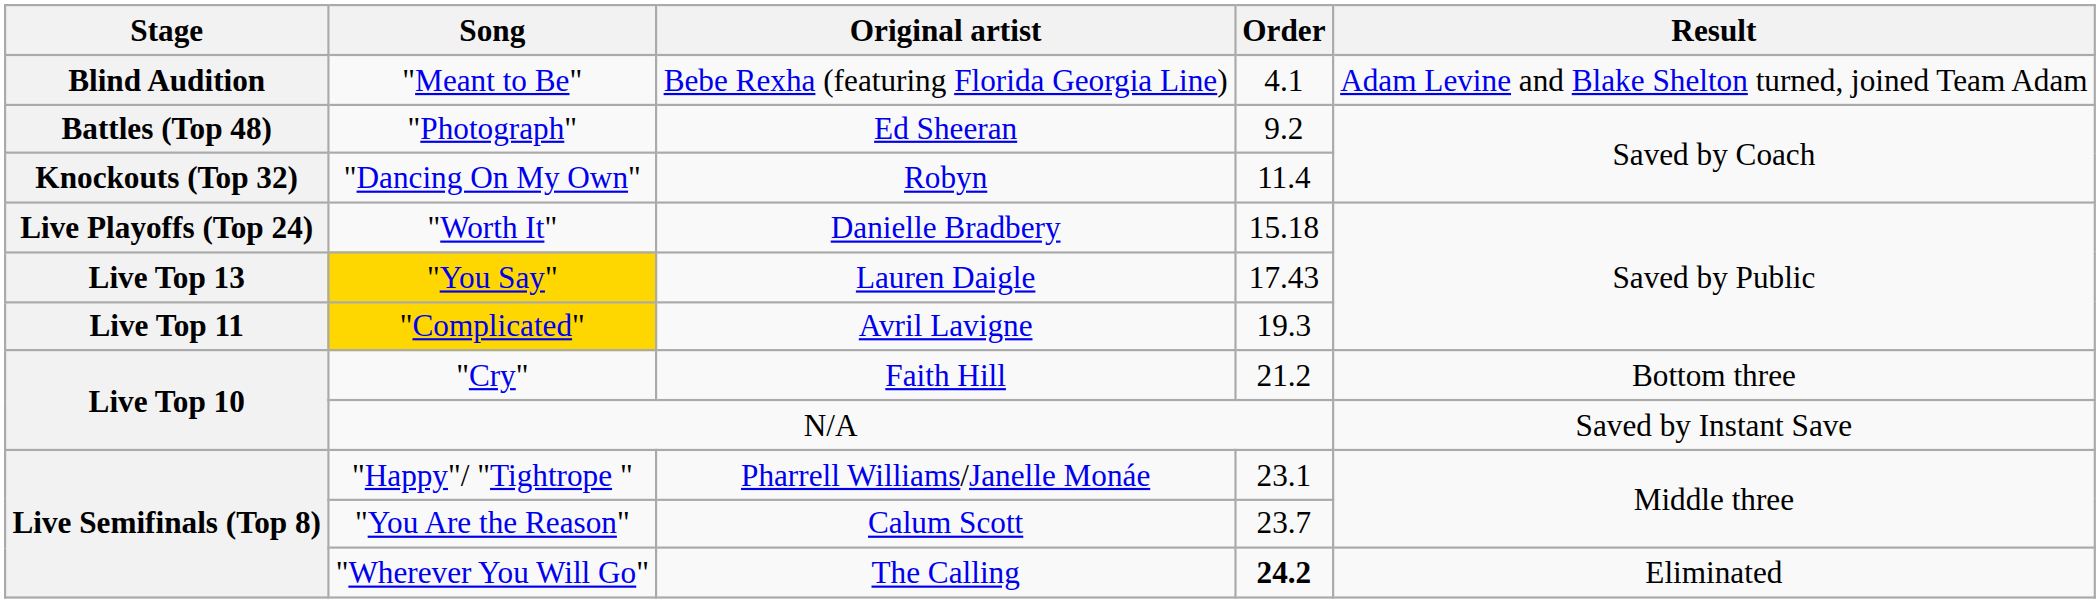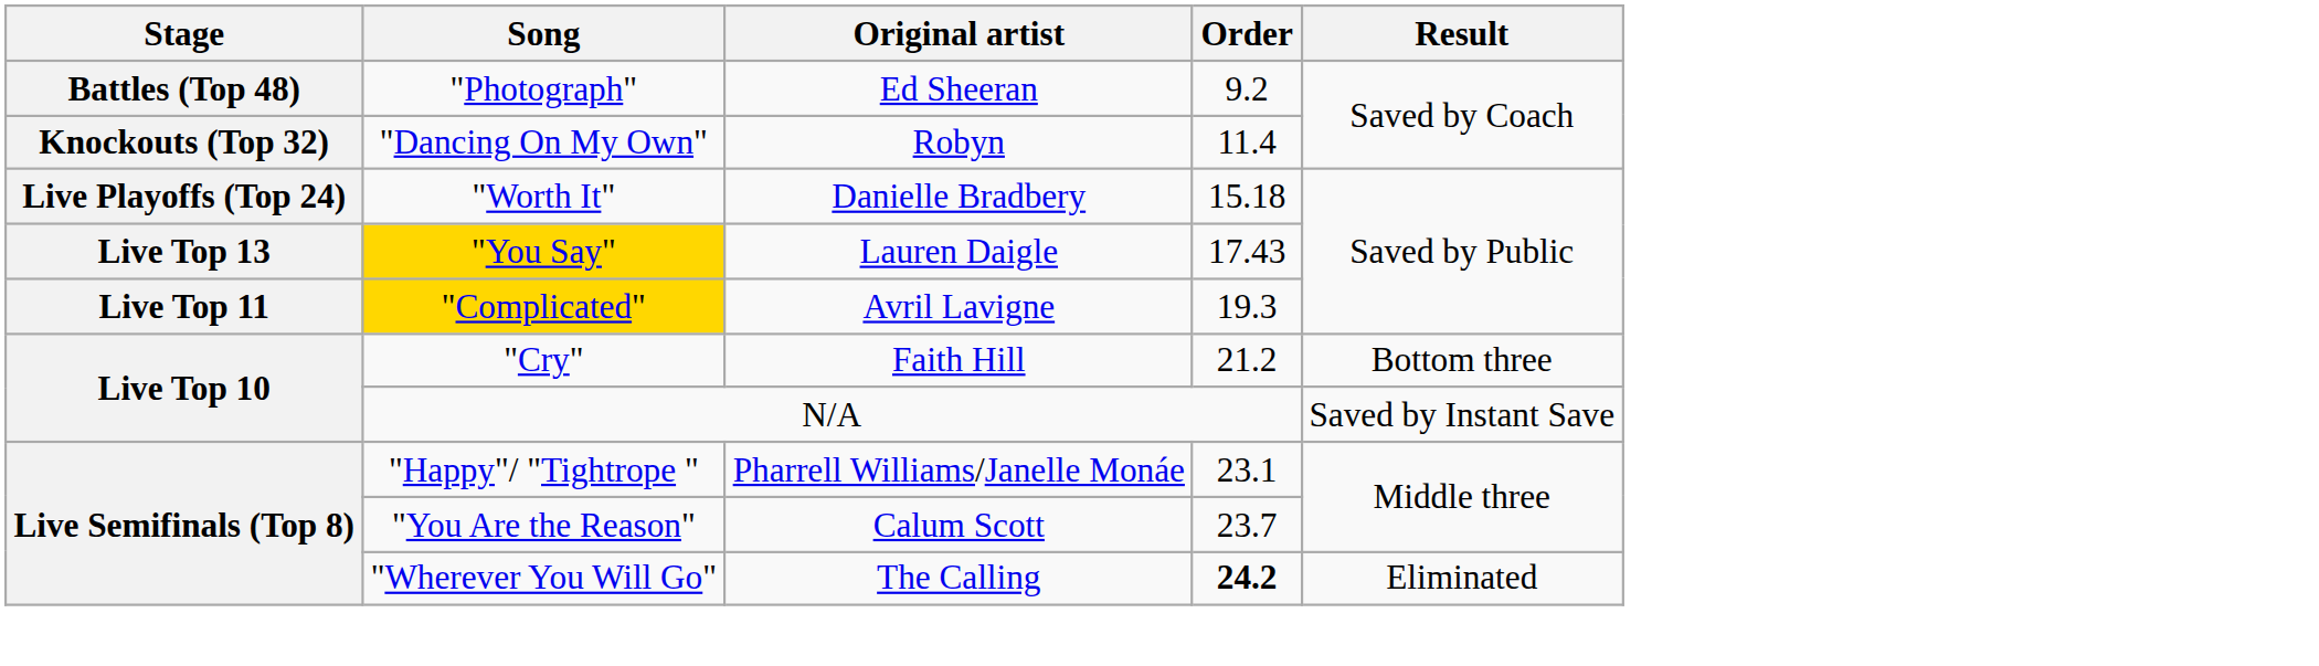- row: Blind Audition | "Meant to Be" | Bebe Rexha (featuring Florida Georgia Line) | 4.1 | Adam Levine and Blake Shelton turned, joined Team Adam
